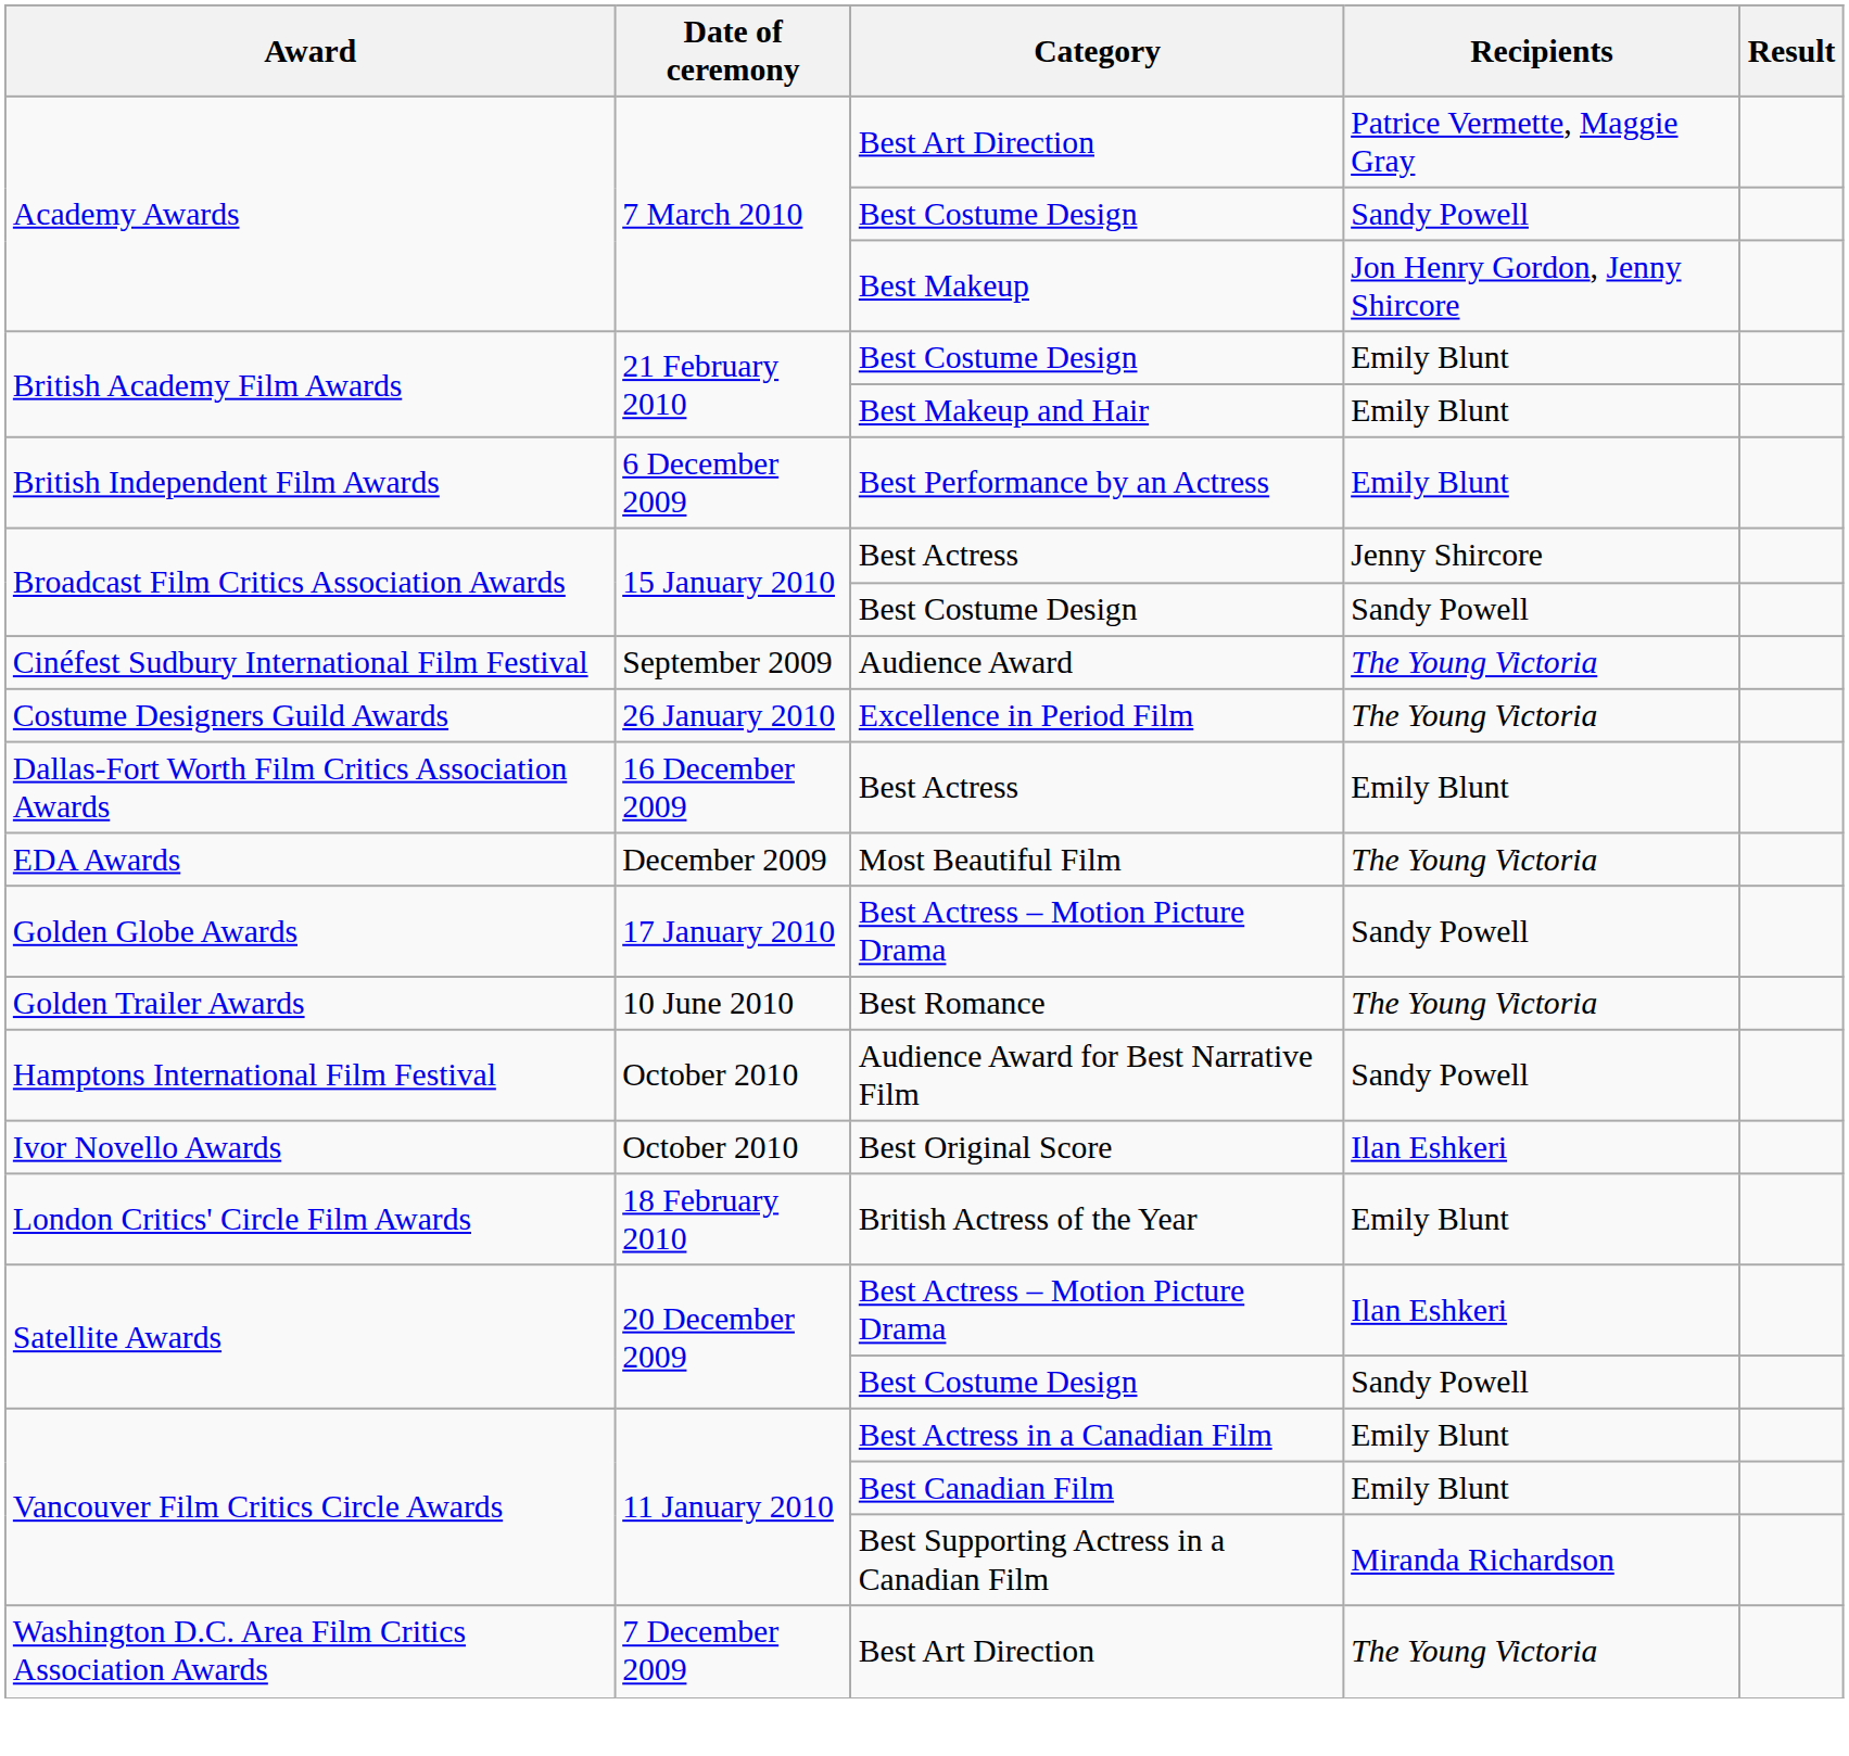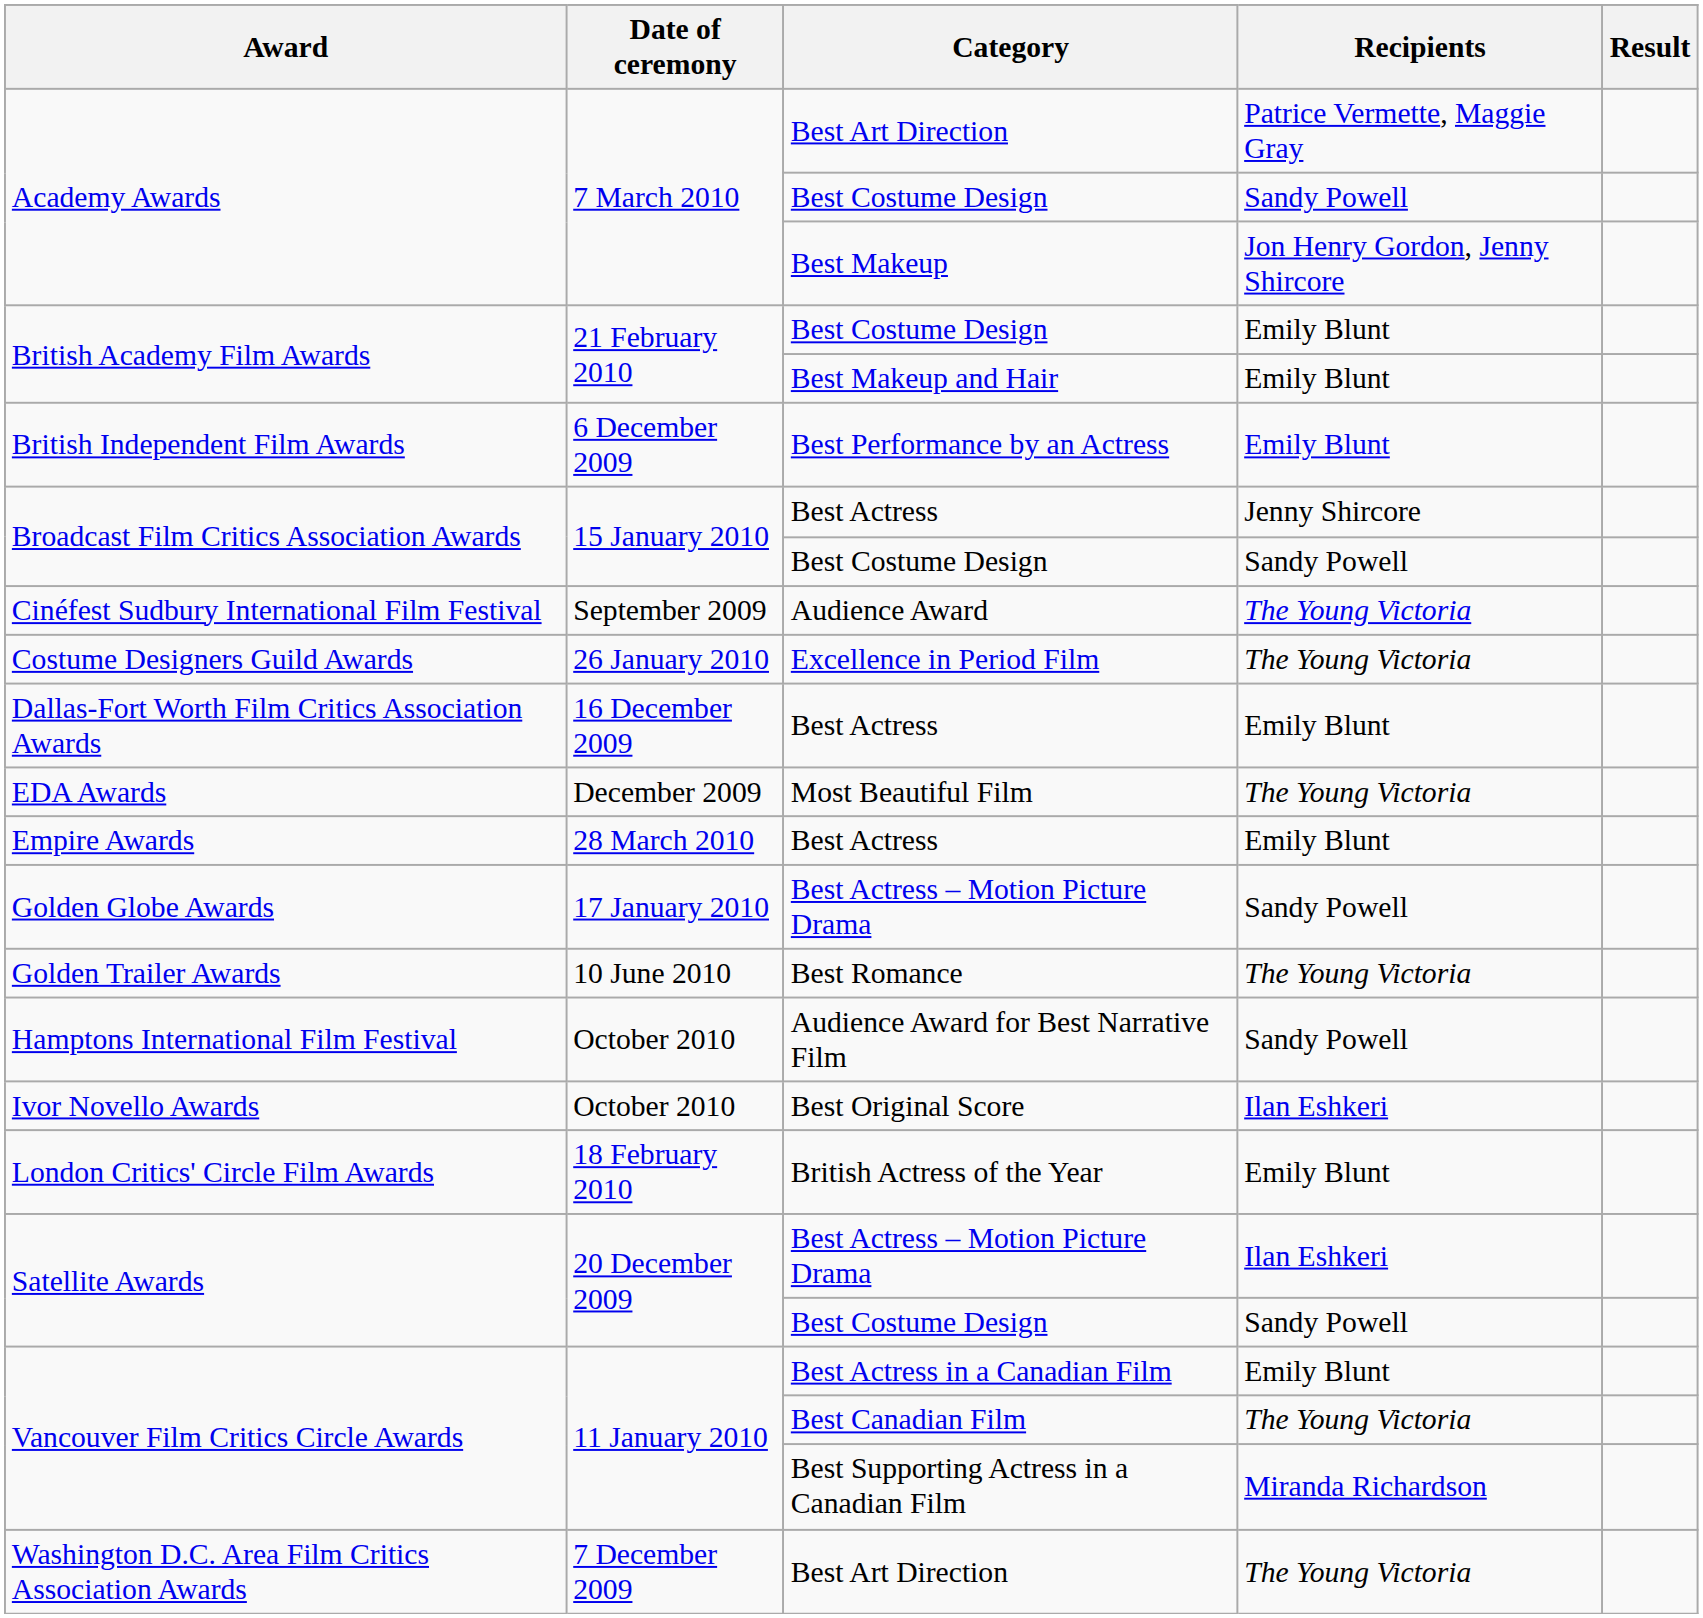+ row: Empire Awards | 28 March 2010 | Best Actress | Emily Blunt
Vancouver Film Critics Circle Awards / Best Canadian Film | Recipients: Emily Blunt -> The Young Victoria
